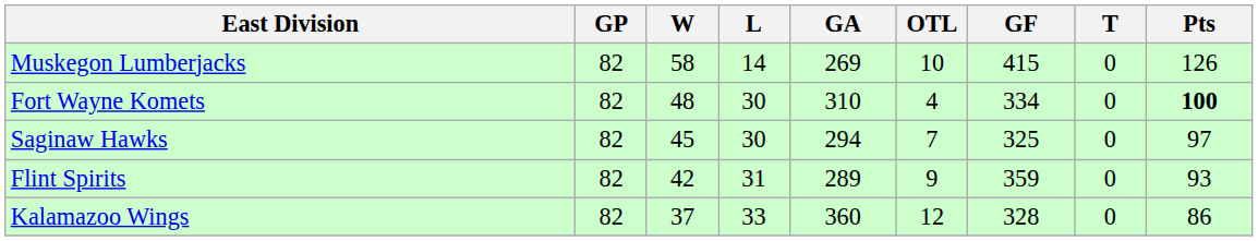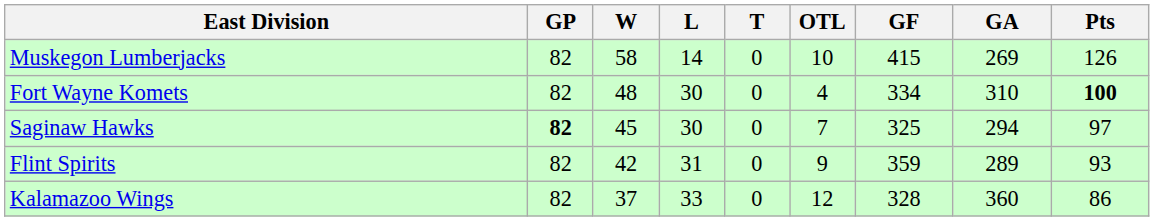columns swapped: T <-> GA
Saginaw Hawks | GP: normal -> bold
